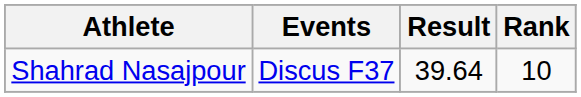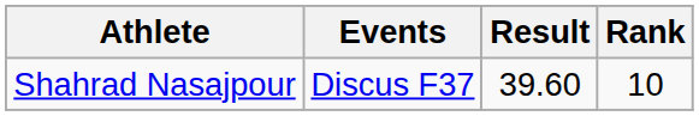Shahrad Nasajpour | Result: 39.64 -> 39.60
